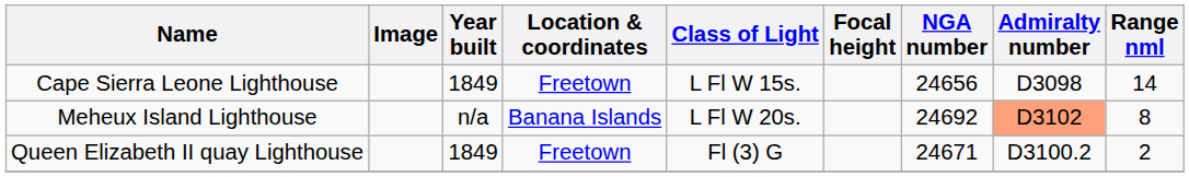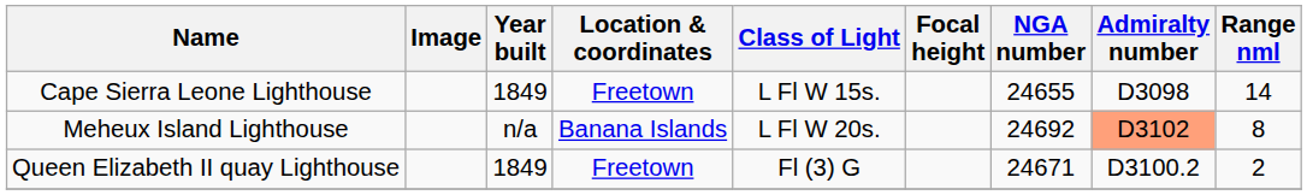Cape Sierra Leone Lighthouse | NGA number: 24656 -> 24655
